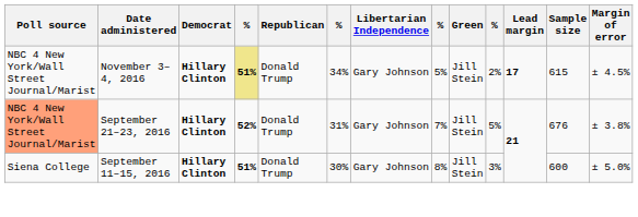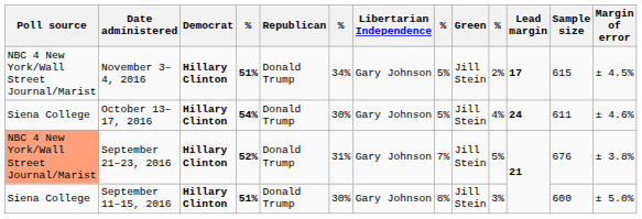November 3–4, 2016 | column 4: khaki background -> no background
+ row: Siena College | October 13–17, 2016 | Hillary Clinton | 54% | Donald Trump | 30% | Gary Johnson | 5% | Jill Stein | 4% | 24 | 611 | ± 4.6%
